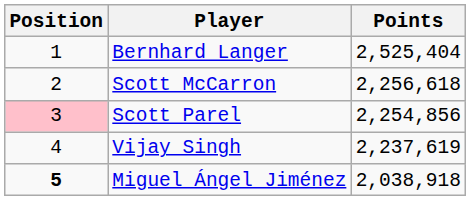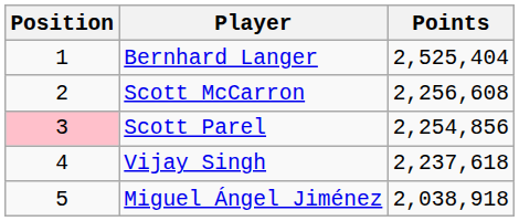Scott McCarron | Points: 2,256,618 -> 2,256,608
Vijay Singh | Points: 2,237,619 -> 2,237,618
Miguel Ángel Jiménez | Position: bold -> normal
